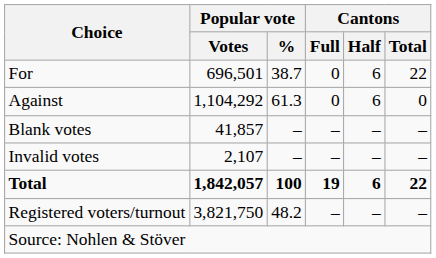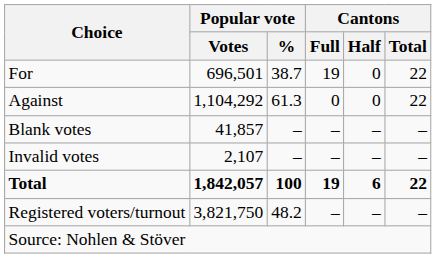For | Cantons / Full: 0 -> 19
For | Cantons / Half: 6 -> 0
Against | Cantons / Half: 6 -> 0
Against | Cantons / Total: 0 -> 22
